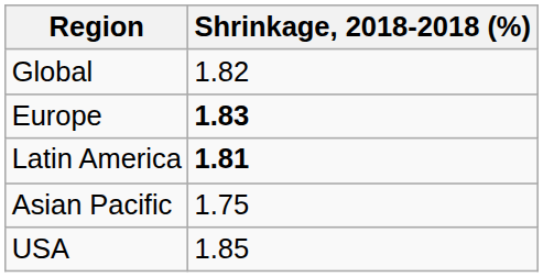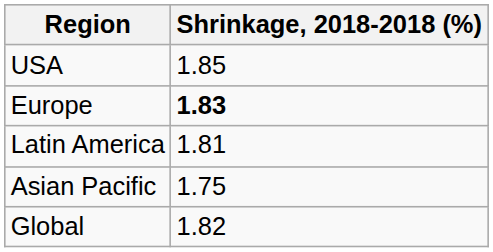rows swapped: USA <-> Global
Latin America | Shrinkage, 2018-2018 (%): bold -> normal
